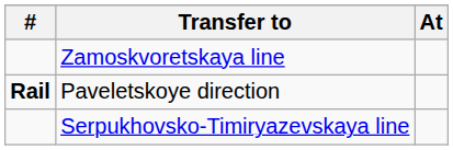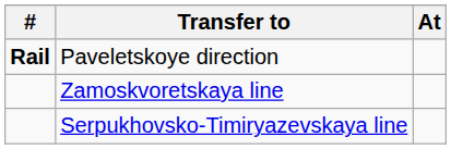rows swapped: Zamoskvoretskaya line <-> Paveletskoye direction
